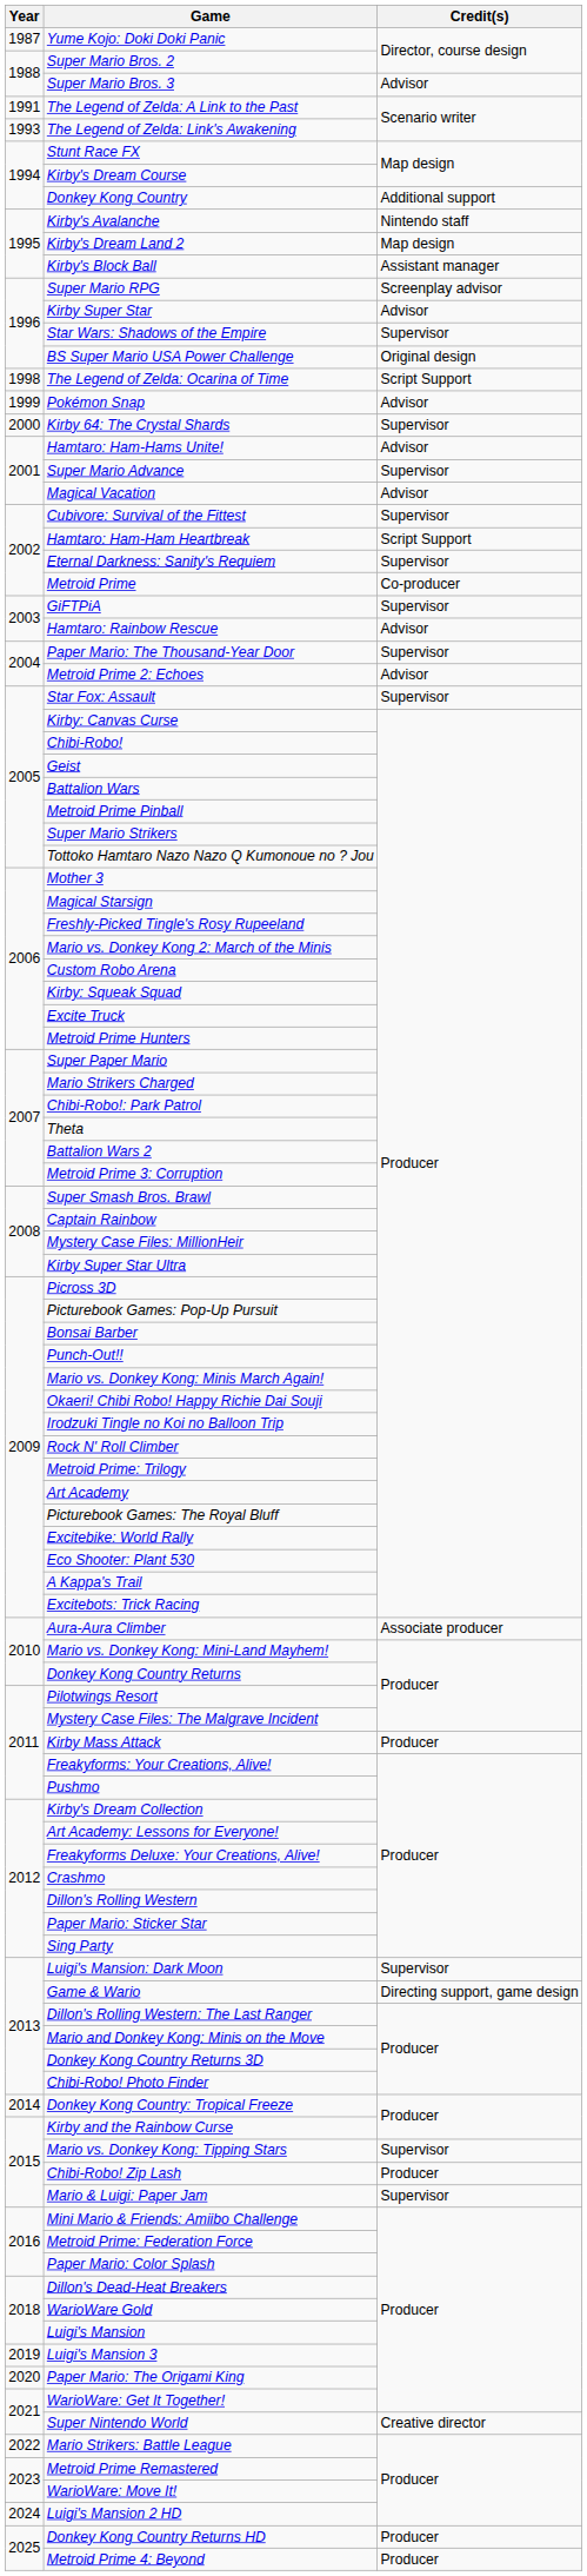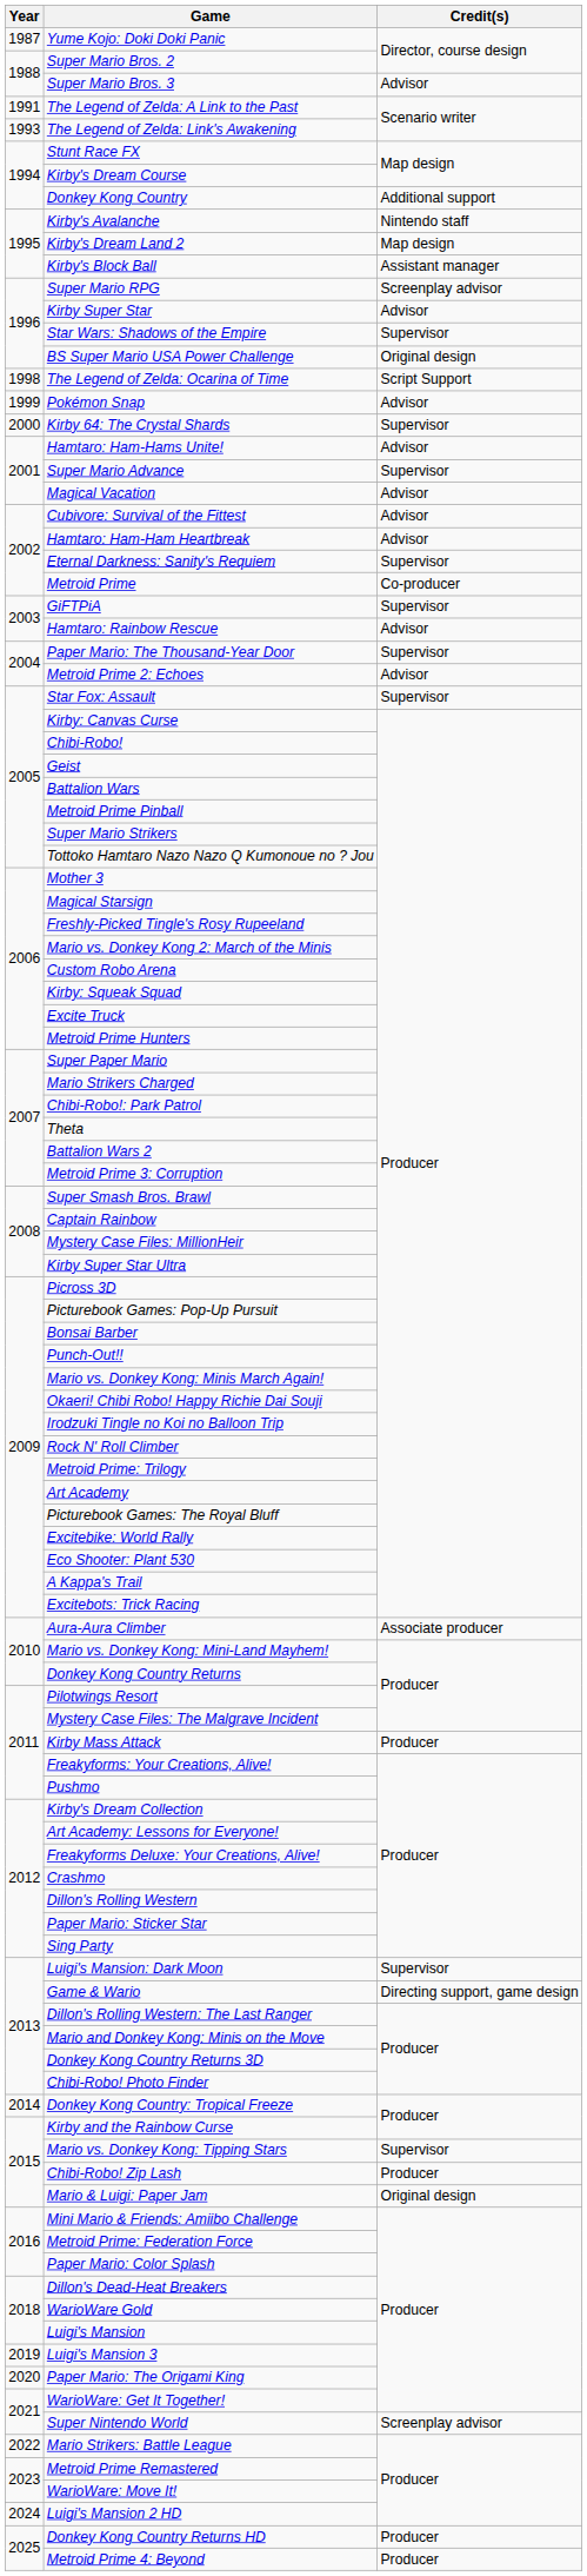Cubivore: Survival of the Fittest | Credit(s): Supervisor -> Advisor
Hamtaro: Ham-Ham Heartbreak | Credit(s): Script Support -> Advisor
Mario & Luigi: Paper Jam | Credit(s): Supervisor -> Original design
Super Nintendo World | Credit(s): Creative director -> Screenplay advisor
